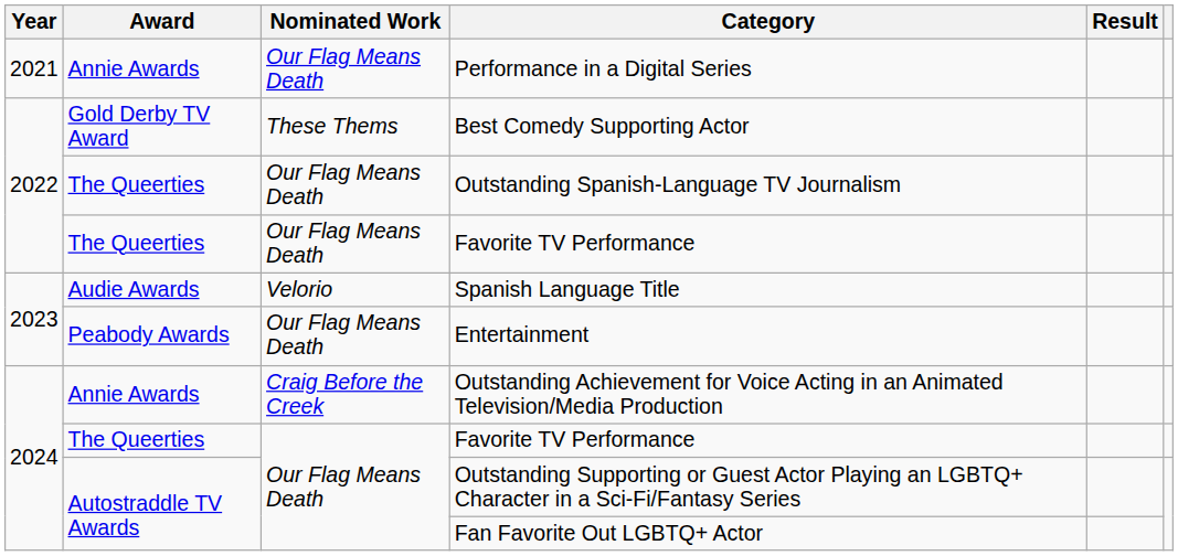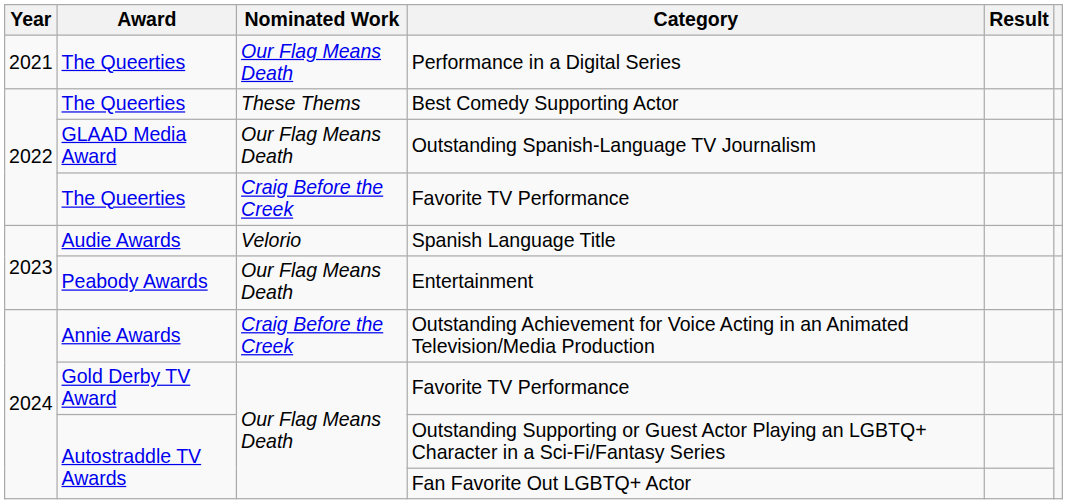Performance in a Digital Series | Award: Annie Awards -> The Queerties
Best Comedy Supporting Actor | Award: Gold Derby TV Award -> The Queerties
Outstanding Spanish-Language TV Journalism | Award: The Queerties -> GLAAD Media Award
2022 / Favorite TV Performance | Nominated Work: Our Flag Means Death -> Craig Before the Creek
2024 / Favorite TV Performance | Award: The Queerties -> Gold Derby TV Award
